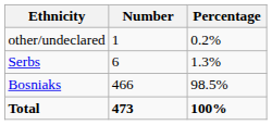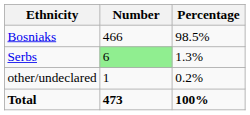rows swapped: Bosniaks <-> other/undeclared
Serbs | Number: no background -> lightgreen background
